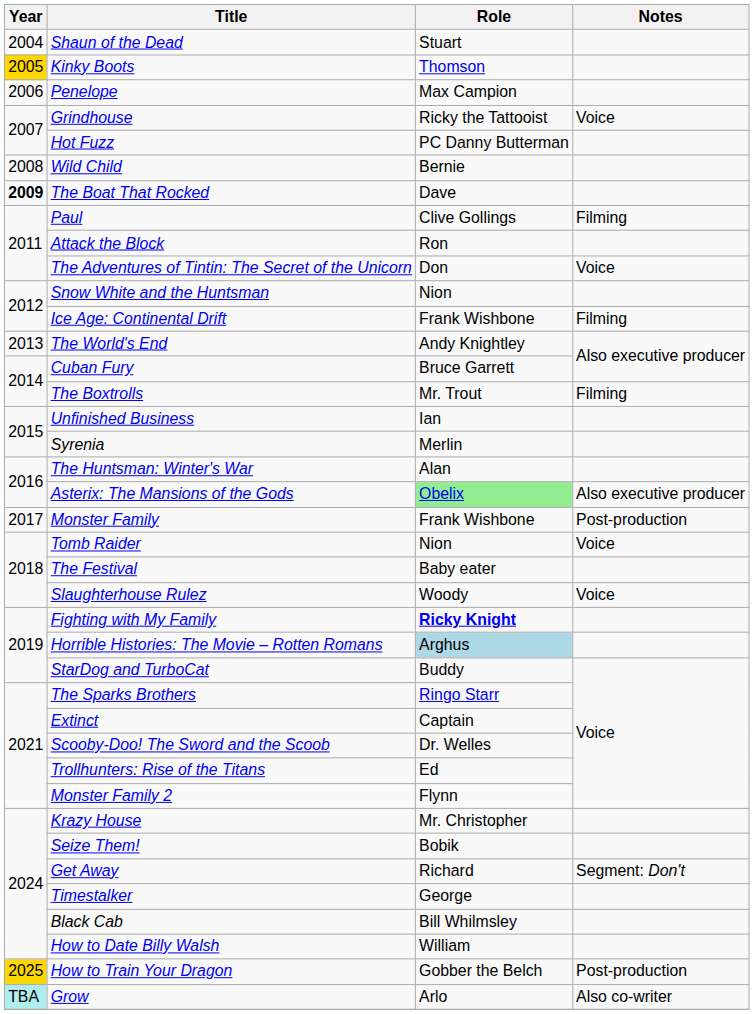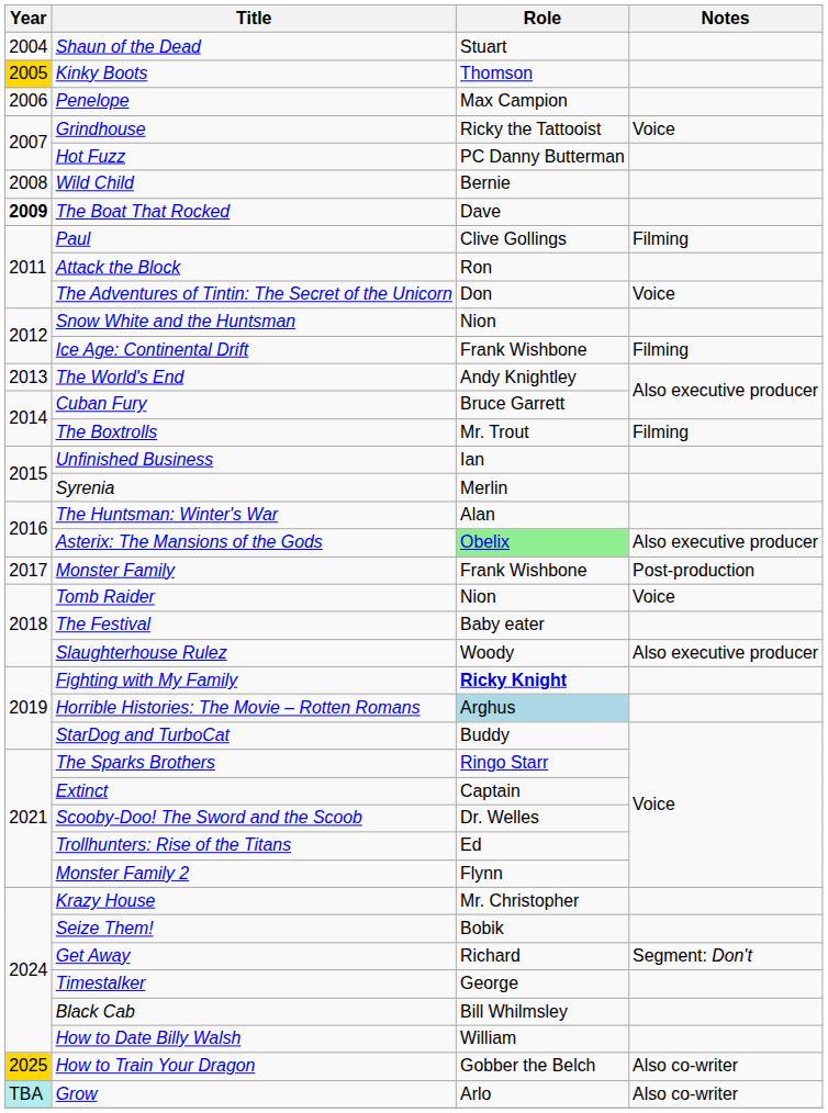Slaughterhouse Rulez | Notes: Voice -> Also executive producer
How to Train Your Dragon | Notes: Post-production -> Also co-writer
